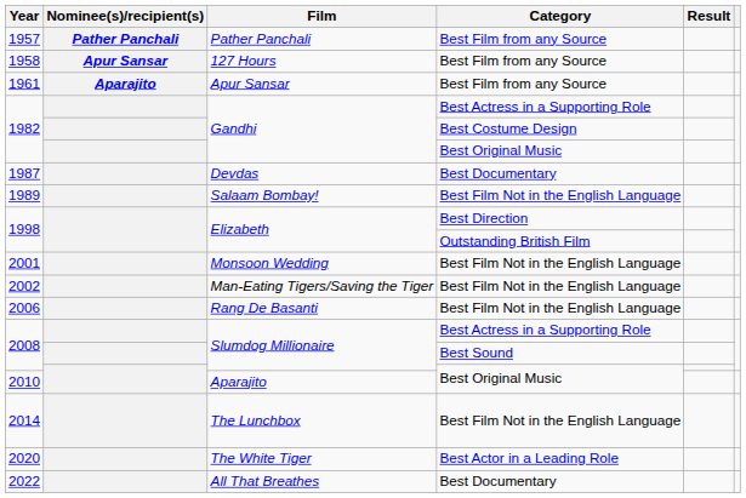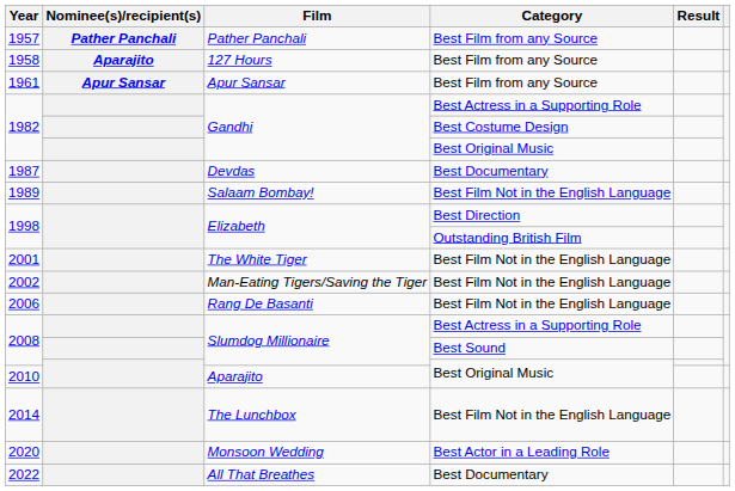1958 | Nominee(s)/recipient(s): Apur Sansar -> Aparajito
1961 | Nominee(s)/recipient(s): Aparajito -> Apur Sansar
2001 | Film: Monsoon Wedding -> The White Tiger
2020 | Film: The White Tiger -> Monsoon Wedding
